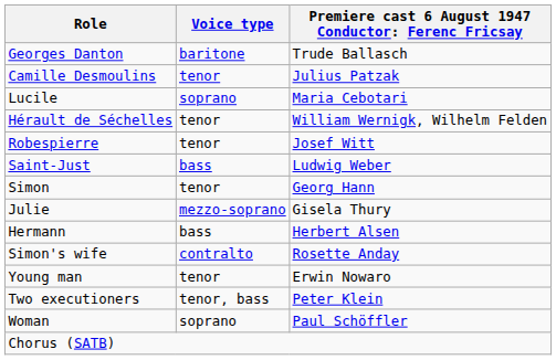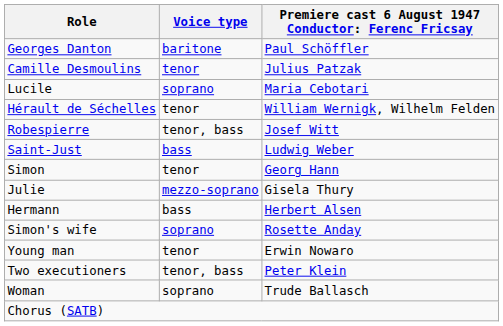Georges Danton | column 3: Trude Ballasch -> Paul Schöffler
Robespierre | Voice type: tenor -> tenor, bass
Simon's wife | Voice type: contralto -> soprano
Woman | column 3: Paul Schöffler -> Trude Ballasch
